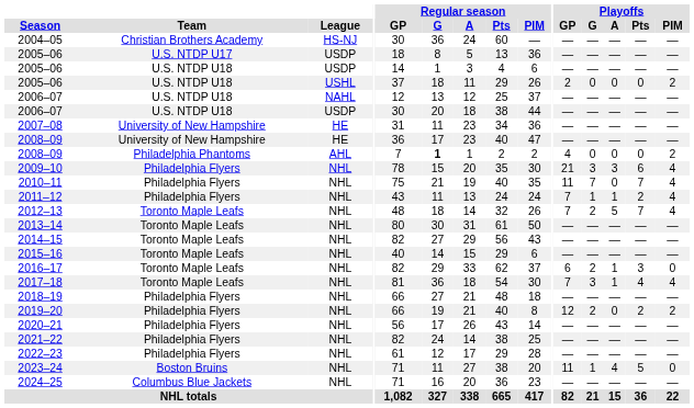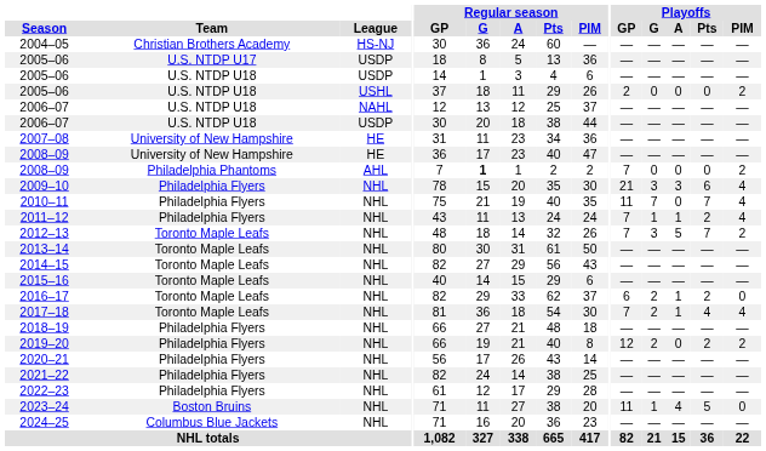2008–09 / AHL | Playoffs / GP: 4 -> 7
2012–13 | Playoffs / G: 2 -> 3
2012–13 | Playoffs / PIM: 4 -> 2
2016–17 | Playoffs / Pts: 3 -> 2
2017–18 | Playoffs / G: 3 -> 2
